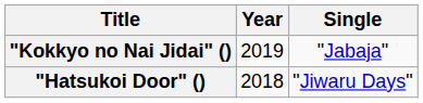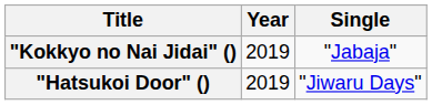"Hatsukoi Door" () | Year: 2018 -> 2019
